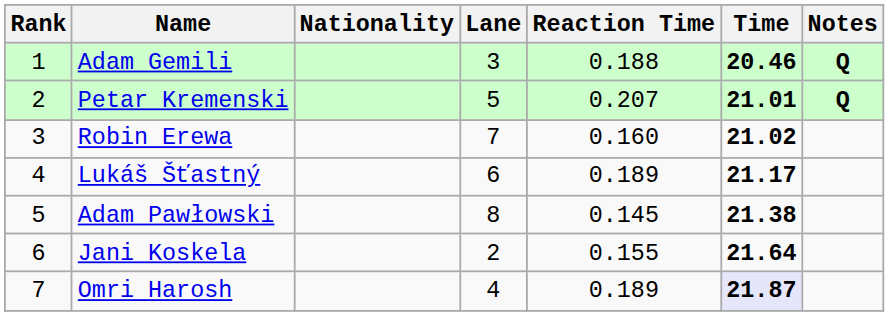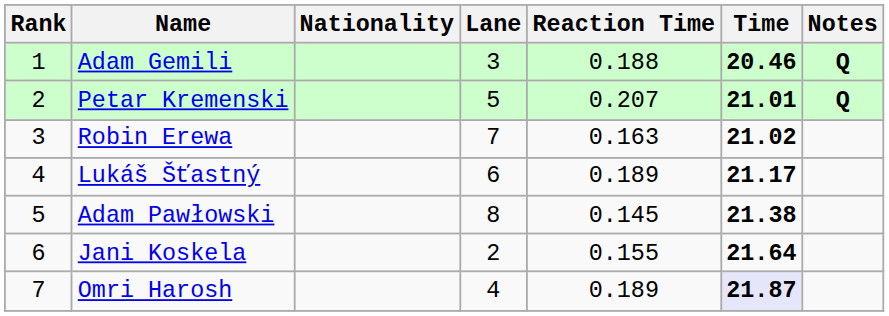Robin Erewa | Reaction Time: 0.160 -> 0.163
